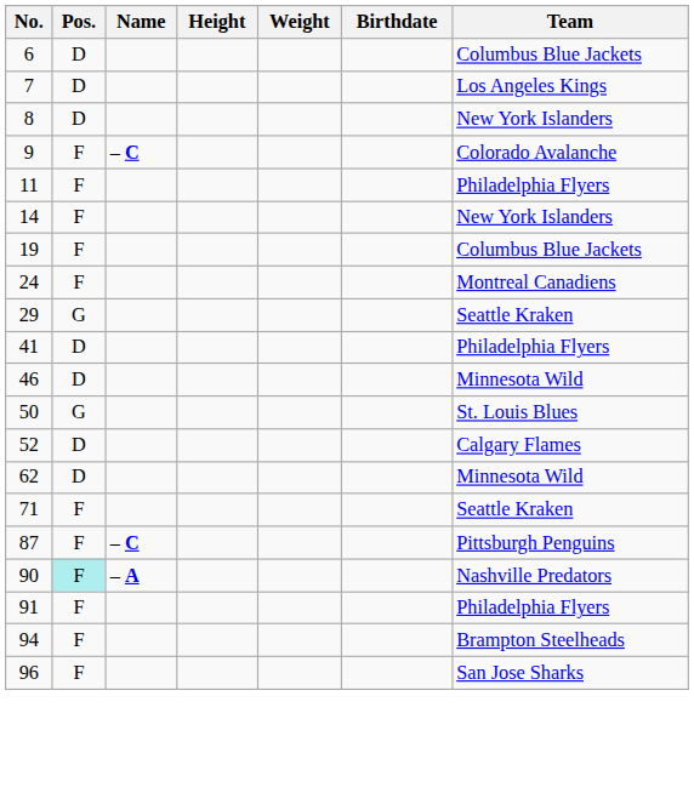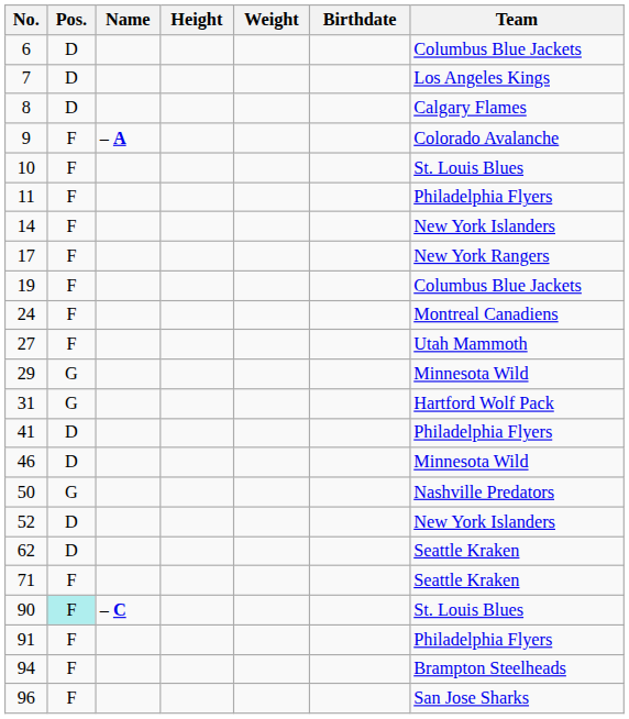8 | Team: New York Islanders -> Calgary Flames
9 | Name: – C -> – A
+ row: 10 | F | St. Louis Blues
+ row: 17 | F | New York Rangers
+ row: 27 | F | Utah Mammoth
29 | Team: Seattle Kraken -> Minnesota Wild
+ row: 31 | G | Hartford Wolf Pack
50 | Team: St. Louis Blues -> Nashville Predators
52 | Team: Calgary Flames -> New York Islanders
62 | Team: Minnesota Wild -> Seattle Kraken
- row: 87 | F | – C | Pittsburgh Penguins
90 | Name: – A -> – C
90 | Team: Nashville Predators -> St. Louis Blues
